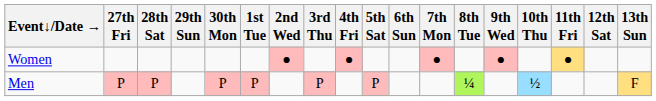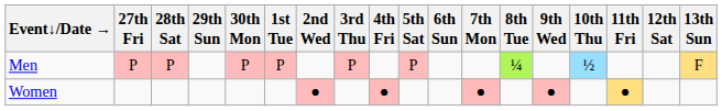rows swapped: Men <-> Women
